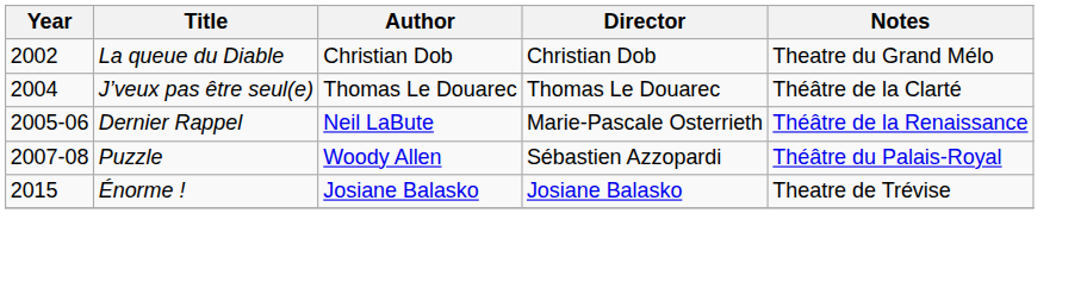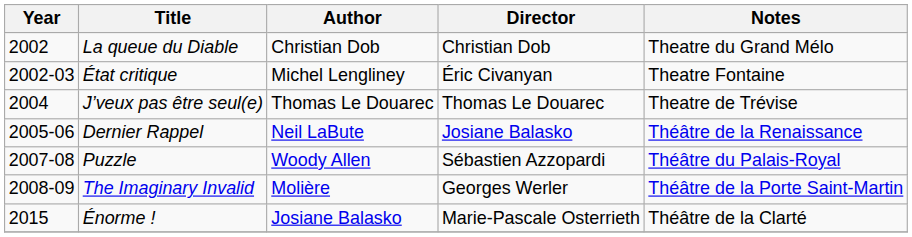+ row: 2002-03 | État critique | Michel Lengliney | Éric Civanyan | Theatre Fontaine
J’veux pas être seul(e) | Notes: Théâtre de la Clarté -> Theatre de Trévise
Dernier Rappel | Director: Marie-Pascale Osterrieth -> Josiane Balasko
+ row: 2008-09 | The Imaginary Invalid | Molière | Georges Werler | Théâtre de la Porte Saint-Martin
Énorme ! | Director: Josiane Balasko -> Marie-Pascale Osterrieth
Énorme ! | Notes: Theatre de Trévise -> Théâtre de la Clarté
